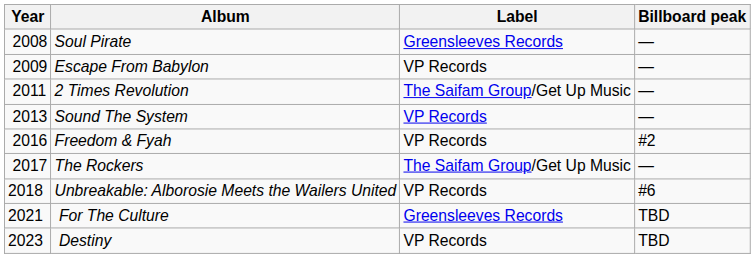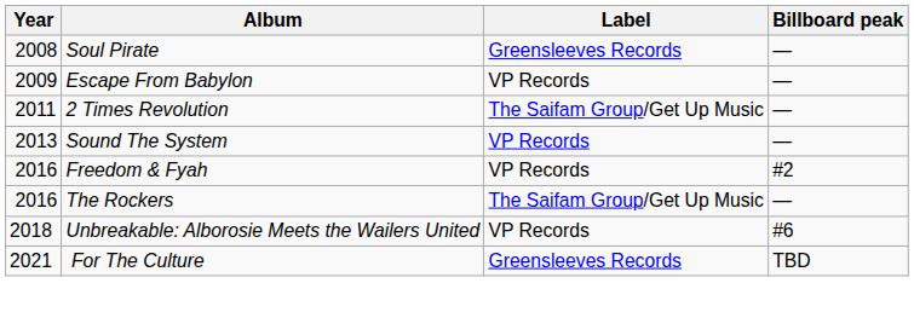The Rockers | Year: 2017 -> 2016
- row: 2023 | Destiny | VP Records | TBD
